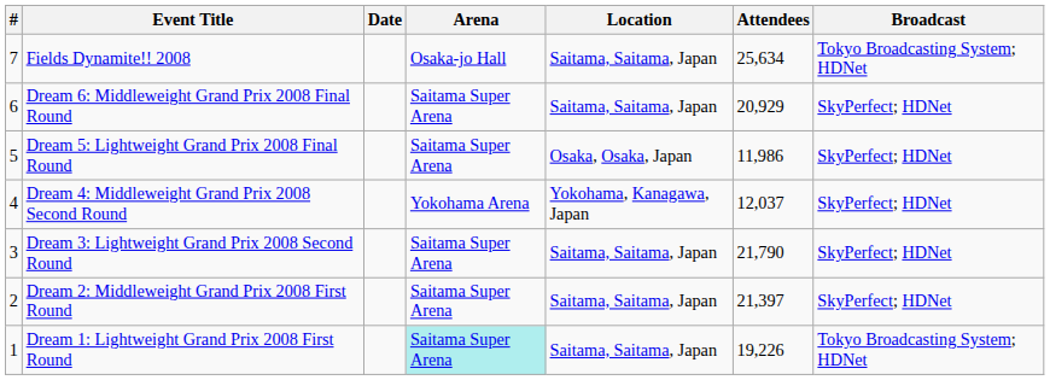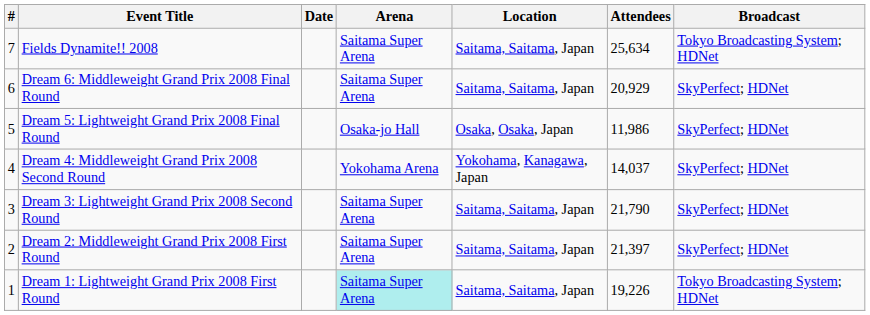Fields Dynamite!! 2008 | Arena: Osaka-jo Hall -> Saitama Super Arena
Dream 5: Lightweight Grand Prix 2008 Final Round | Arena: Saitama Super Arena -> Osaka-jo Hall
Dream 4: Middleweight Grand Prix 2008 Second Round | Attendees: 12,037 -> 14,037
